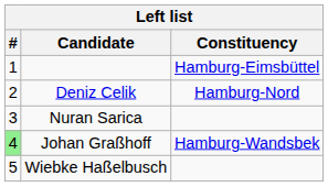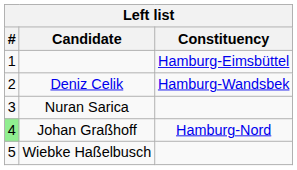Deniz Celik | Constituency: Hamburg-Nord -> Hamburg-Wandsbek
Johan Graßhoff | Constituency: Hamburg-Wandsbek -> Hamburg-Nord
